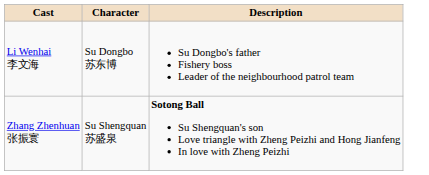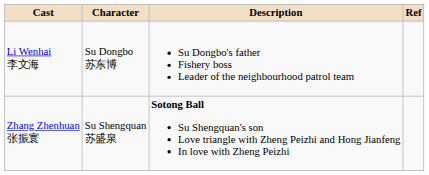+ column: Ref
